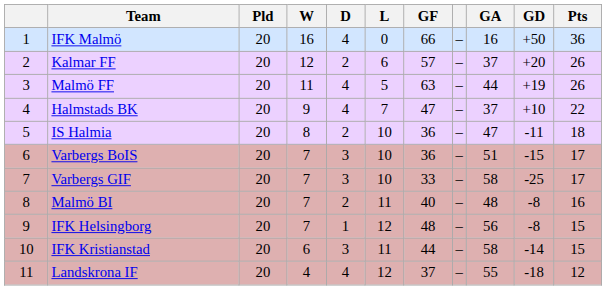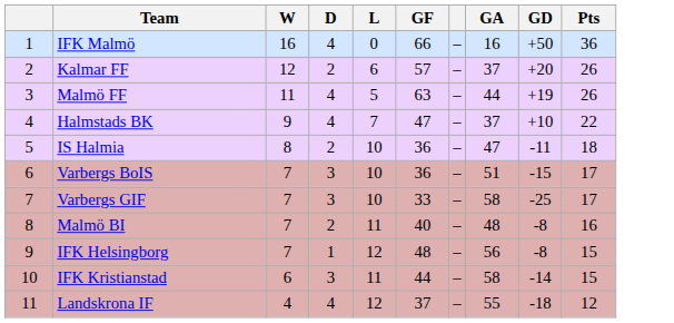- column: Pld | 20 | 20 | 20 | 20 | 20 | 20 | 20 | 20 | 20 | 20 | 20
